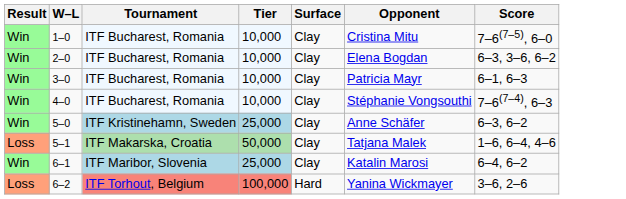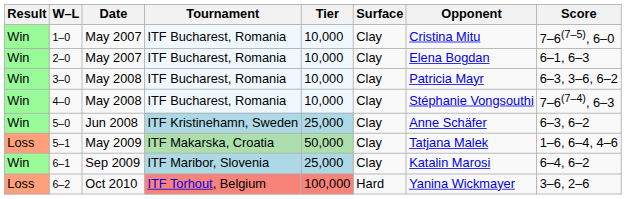+ column: Date | May 2007 | May 2007 | May 2008 | May 2008 | Jun 2008 | May 2009 | Sep 2009 | Oct 2010
2–0 | Score: 6–3, 3–6, 6–2 -> 6–1, 6–3
3–0 | Score: 6–1, 6–3 -> 6–3, 3–6, 6–2
